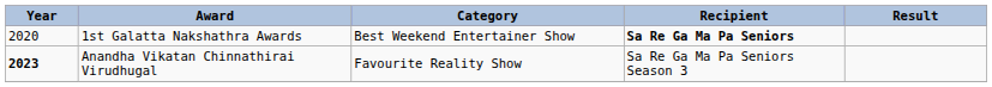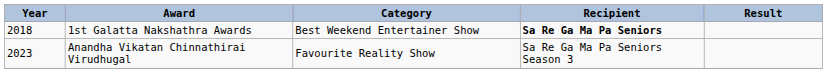1st Galatta Nakshathra Awards | Year: 2020 -> 2018
Anandha Vikatan Chinnathirai Virudhugal | Year: bold -> normal
